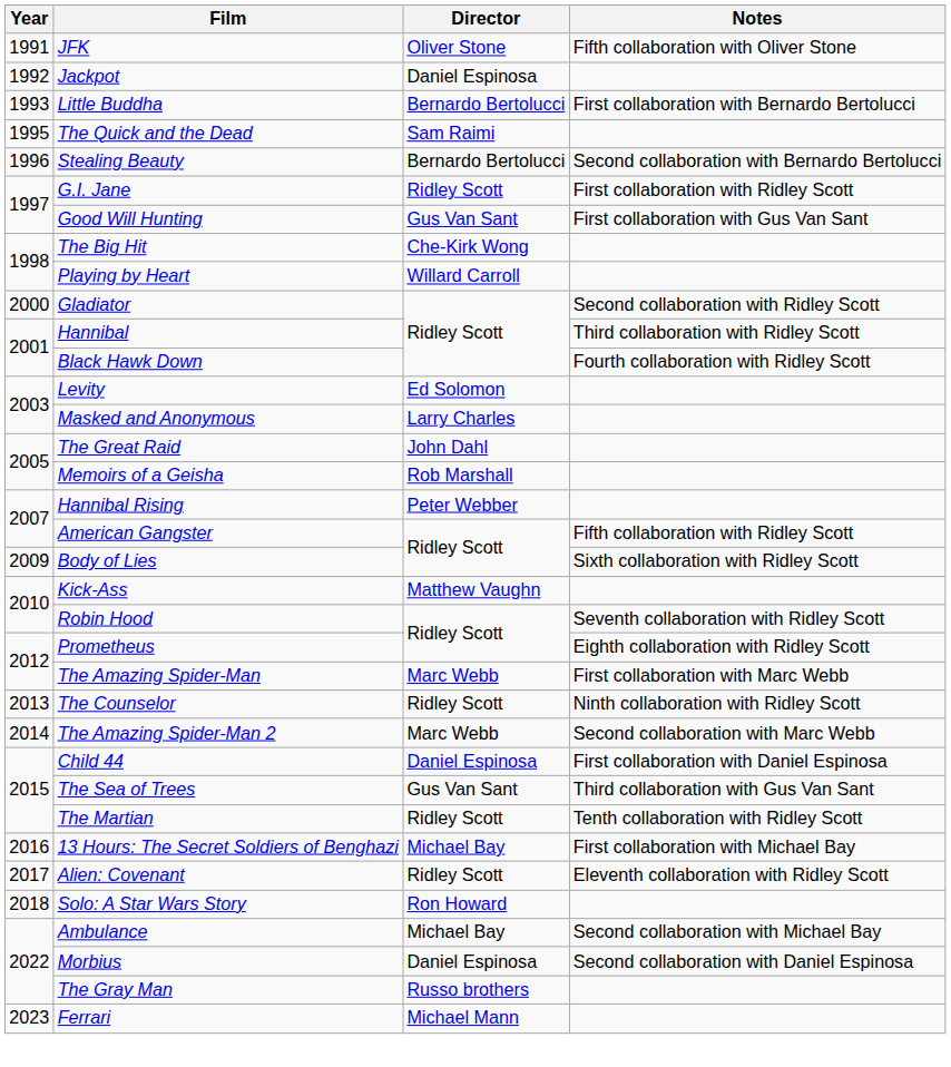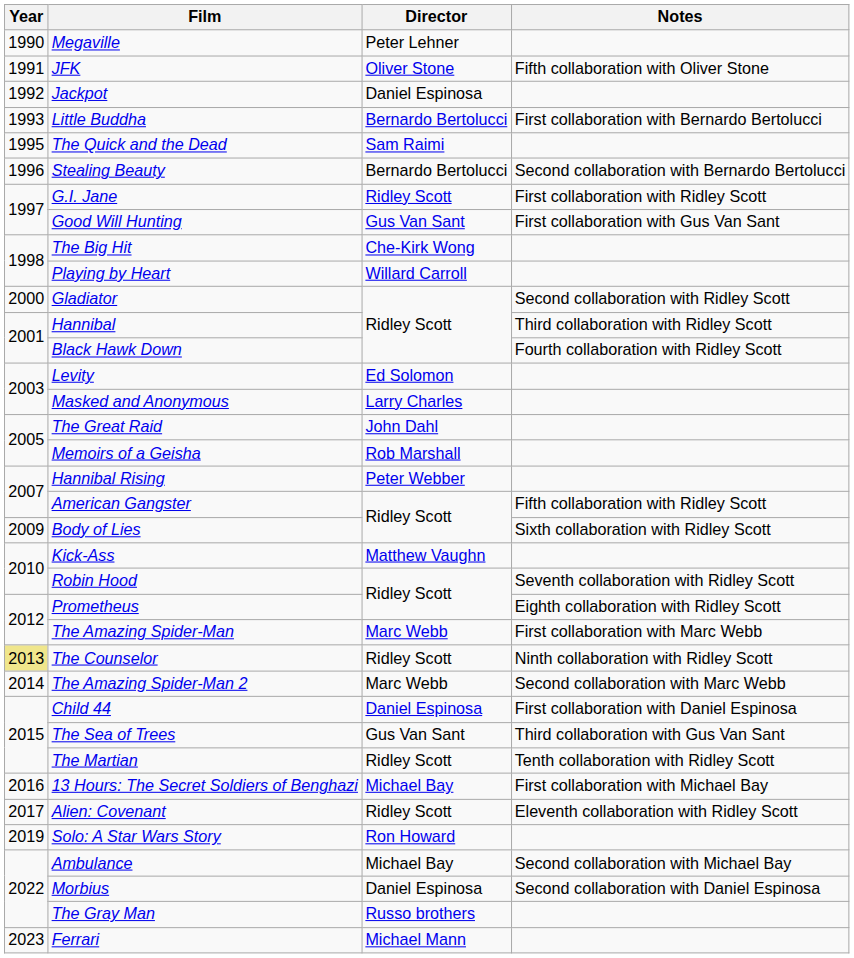+ row: 1990 | Megaville | Peter Lehner
The Counselor | Year: no background -> khaki background
Solo: A Star Wars Story | Year: 2018 -> 2019
